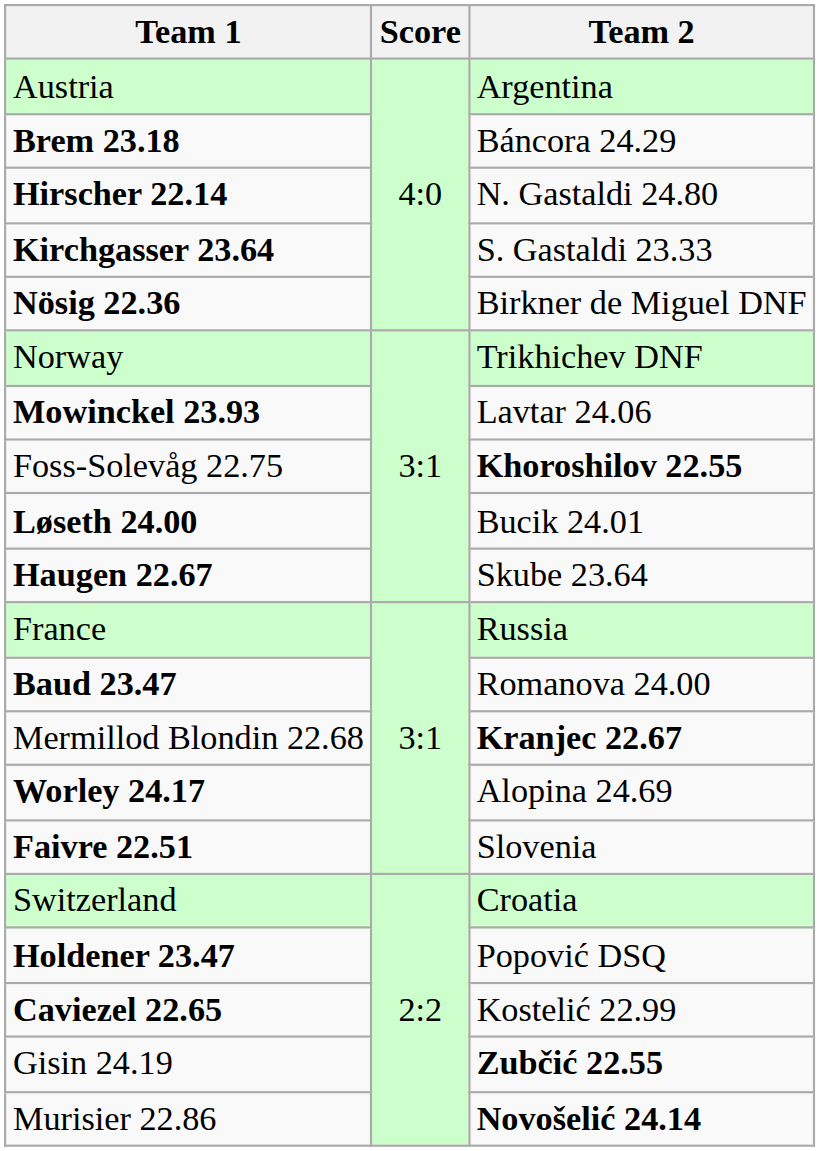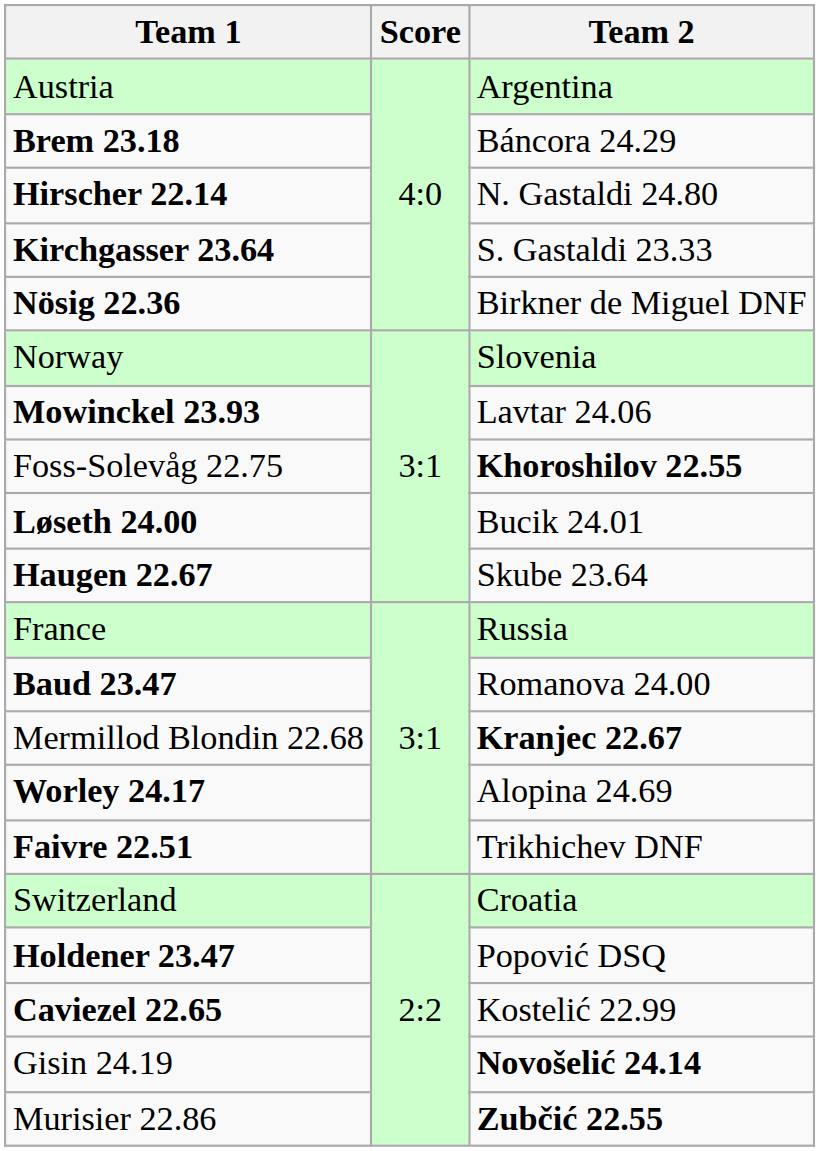Norway | Team 2: Trikhichev DNF -> Slovenia
Faivre 22.51 | Team 2: Slovenia -> Trikhichev DNF
Gisin 24.19 | Team 2: Zubčić 22.55 -> Novošelić 24.14
Murisier 22.86 | Team 2: Novošelić 24.14 -> Zubčić 22.55
